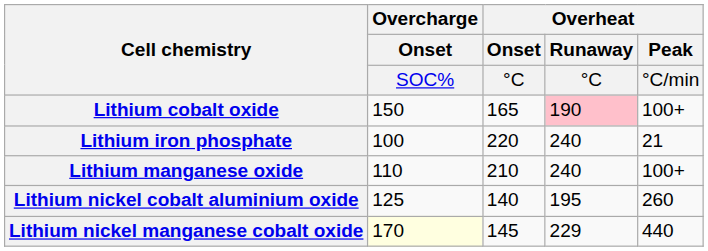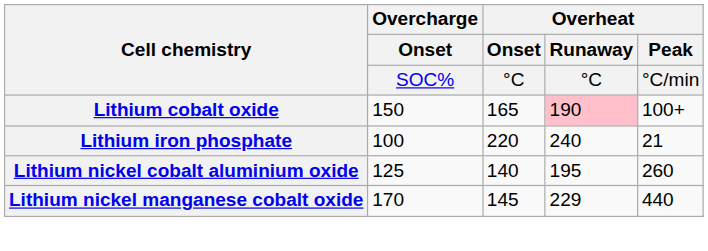- row: Lithium manganese oxide | 110 | 210 | 240 | 100+
Lithium nickel manganese cobalt oxide | Overcharge / Onset / SOC%: lightyellow background -> no background
